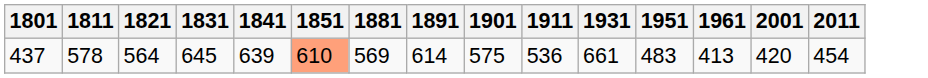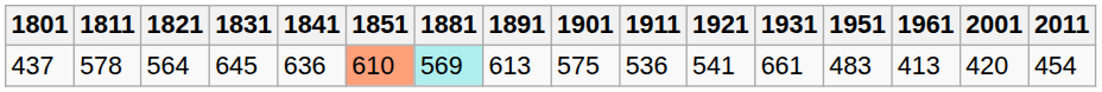+ column: 1921 | 541
437 | 1841: 639 -> 636
437 | 1881: no background -> paleturquoise background
437 | 1891: 614 -> 613
